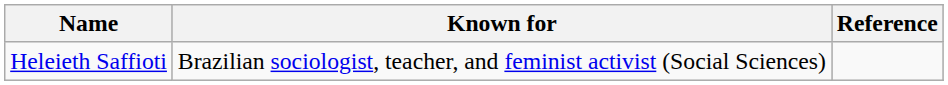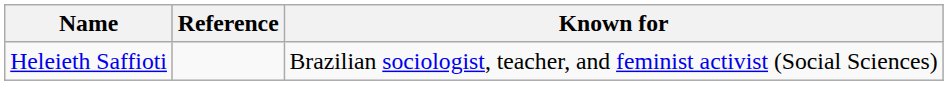columns swapped: Known for <-> Reference
